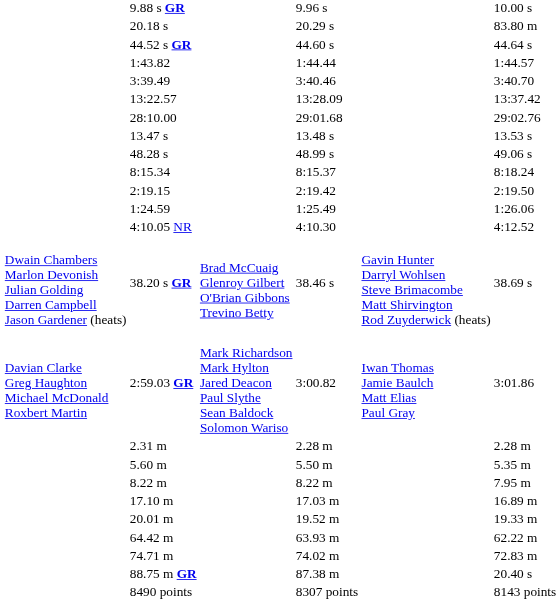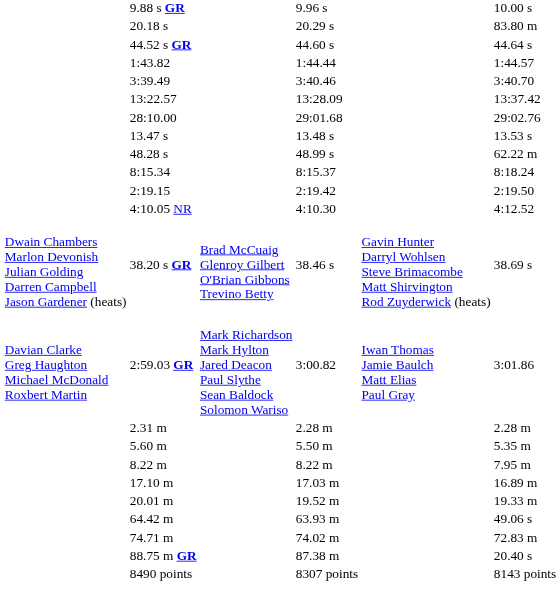48.28 s | column 7: 49.06 s -> 62.22 m
- row: 1:24.59 | 1:25.49 | 1:26.06
64.42 m | column 7: 62.22 m -> 49.06 s
